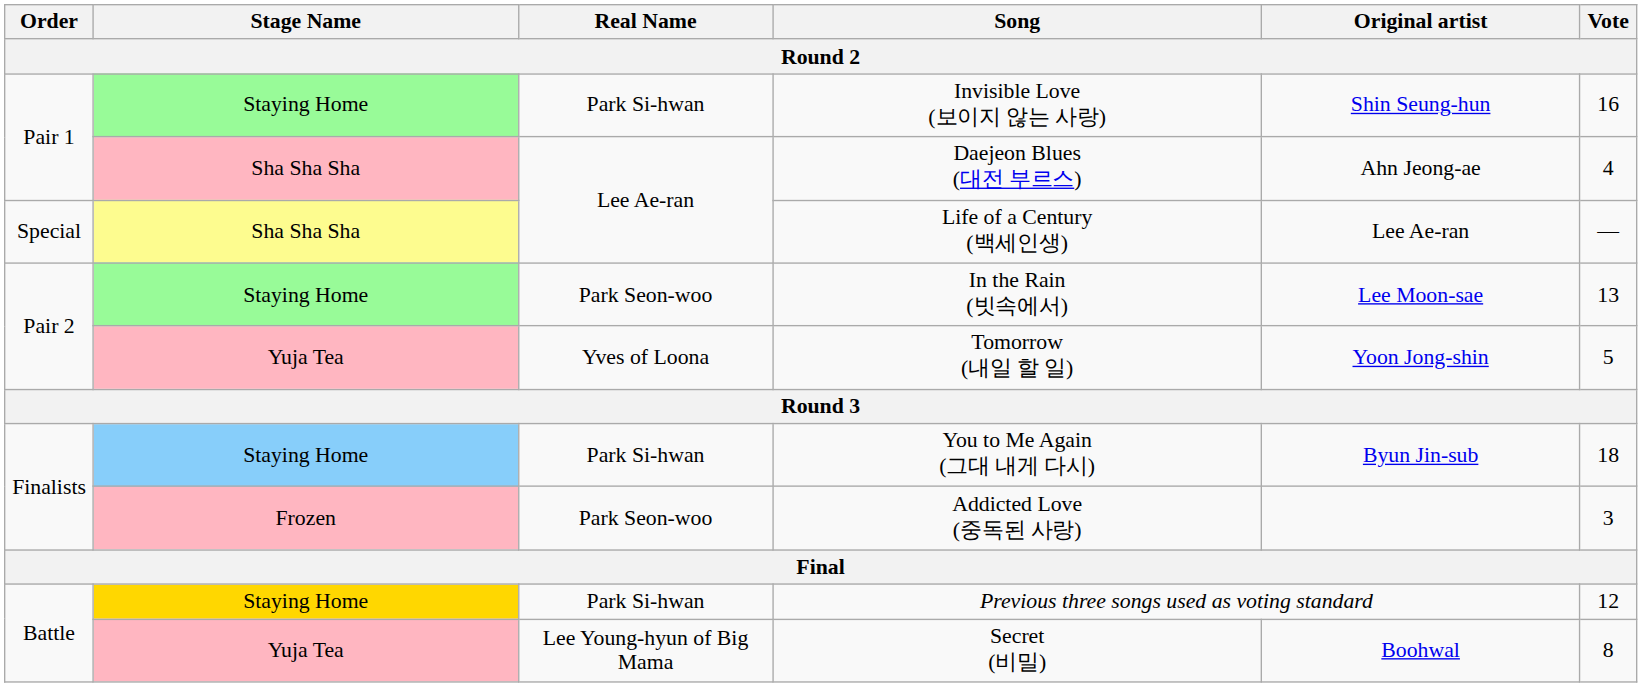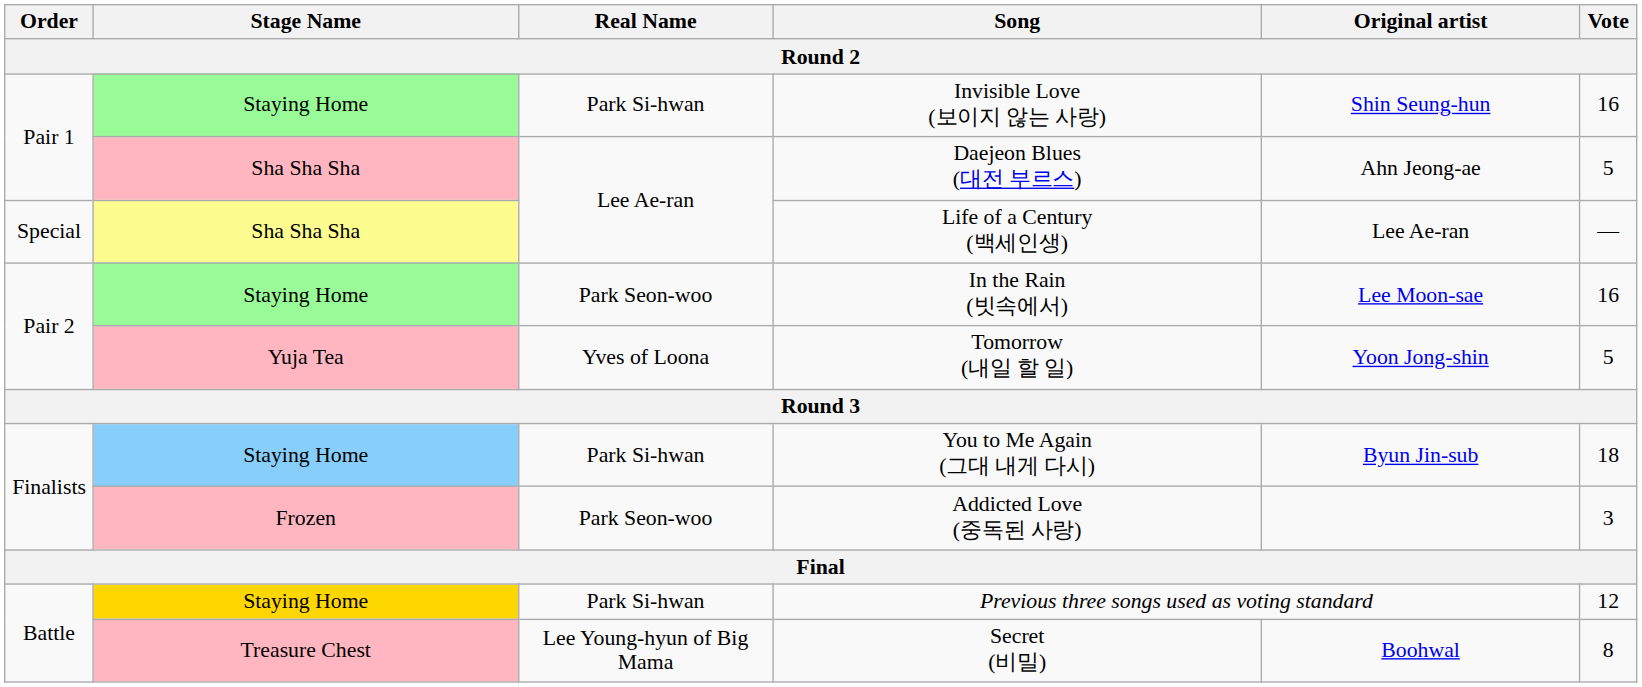Daejeon Blues (대전 부르스) | Vote: 4 -> 5
In the Rain (빗속에서) | Vote: 13 -> 16
Secret (비밀) | Stage Name: Yuja Tea -> Treasure Chest
